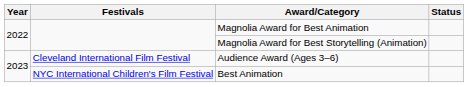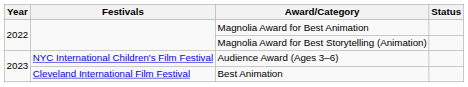Audience Award (Ages 3–6) | Festivals: Cleveland International Film Festival -> NYC International Children's Film Festival
Best Animation | Festivals: NYC International Children's Film Festival -> Cleveland International Film Festival
